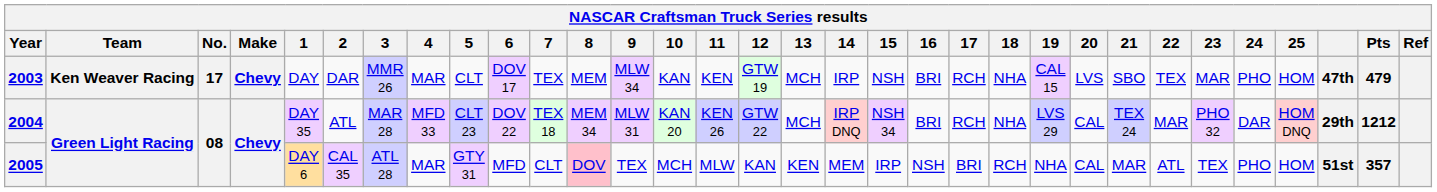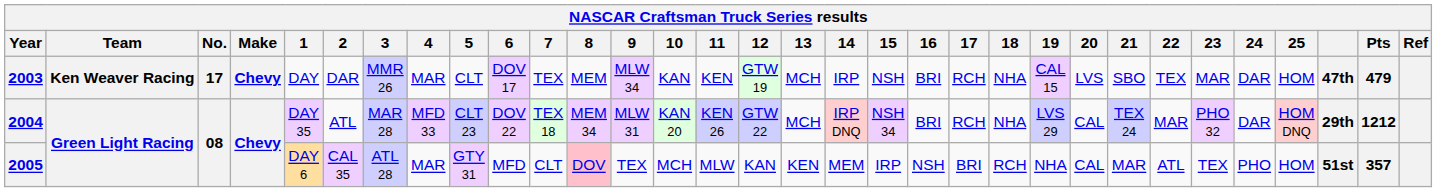2003 | 24: PHO -> DAR
